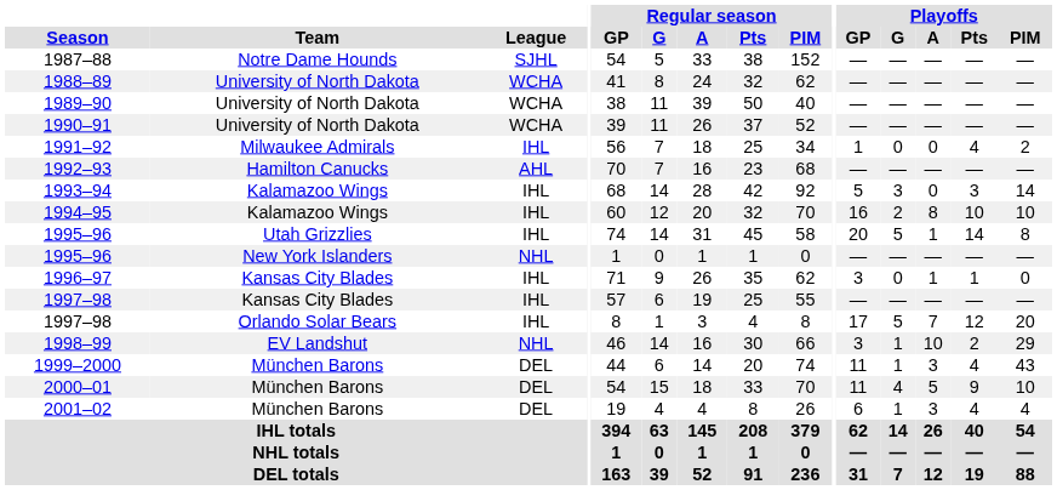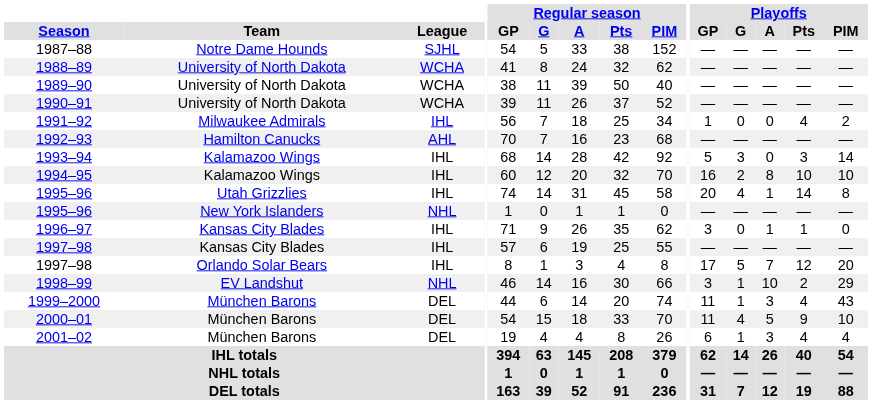1995–96 / Utah Grizzlies | Playoffs / G: 5 -> 4
